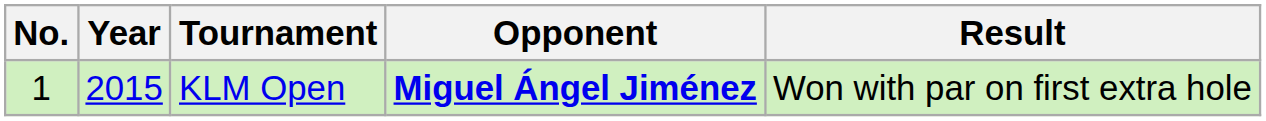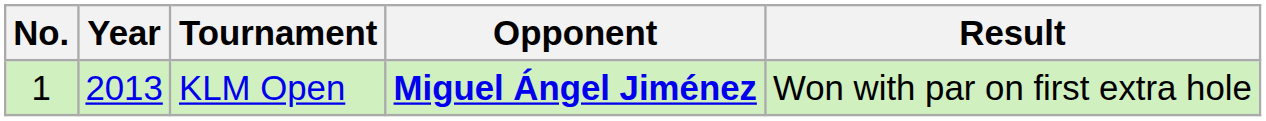KLM Open | Year: 2015 -> 2013
